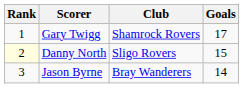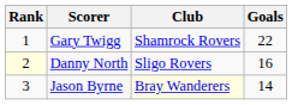Gary Twigg | Goals: 17 -> 22
Danny North | Goals: 15 -> 16
Jason Byrne | Club: no background -> lightyellow background
